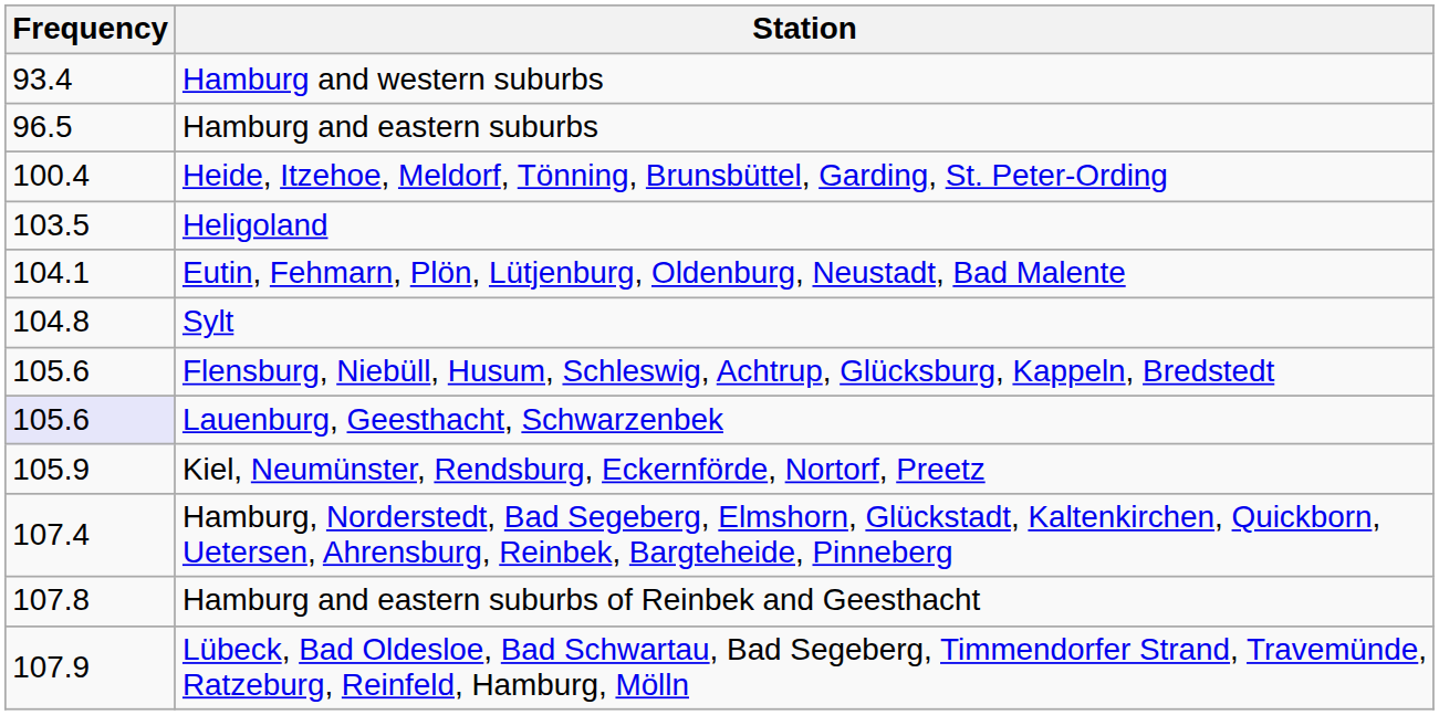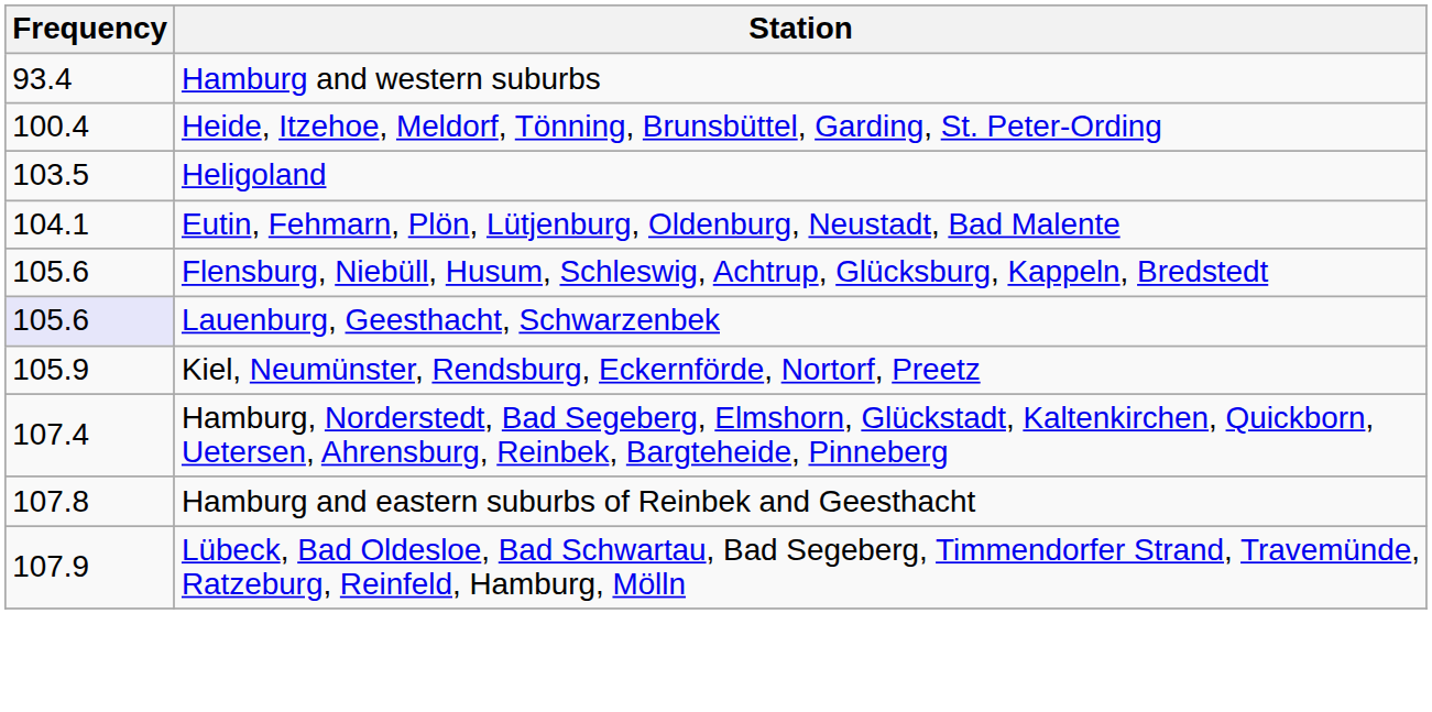- row: 96.5 | Hamburg and eastern suburbs
- row: 104.8 | Sylt
